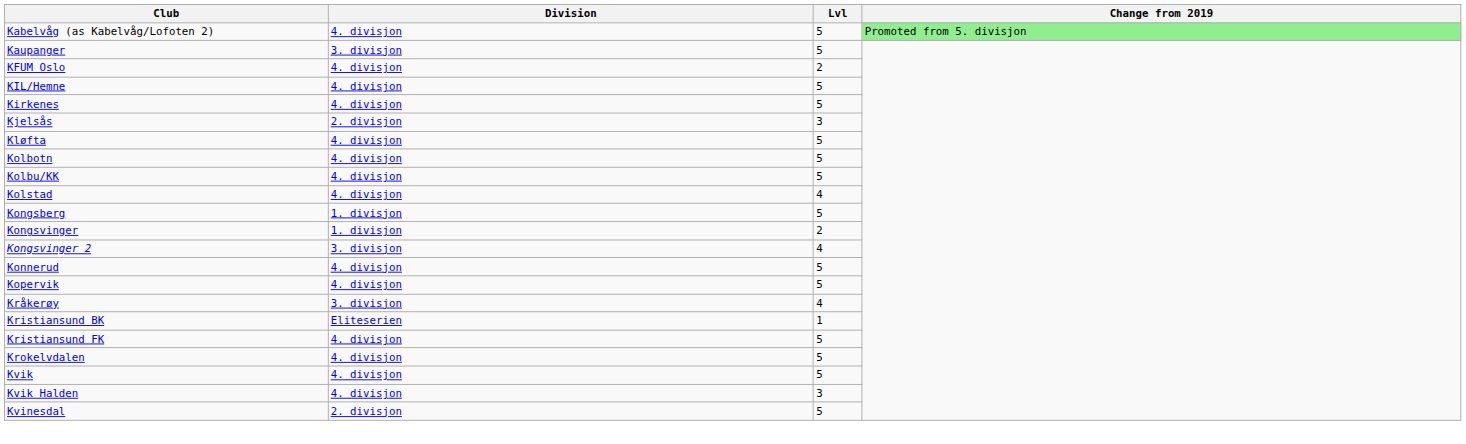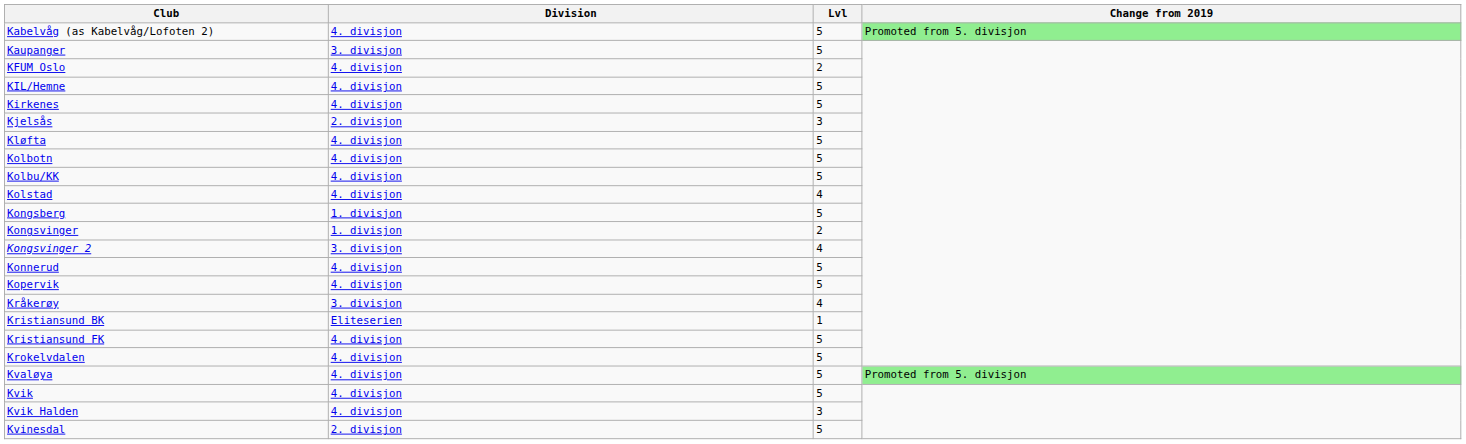+ row: Kvaløya | 4. divisjon | 5 | Promoted from 5. divisjon
